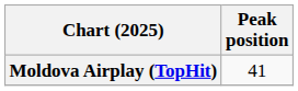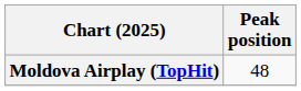Moldova Airplay (TopHit) | Peak position: 41 -> 48
